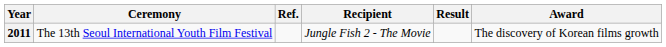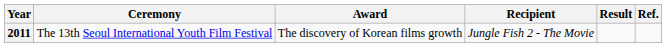columns swapped: Award <-> Ref.
